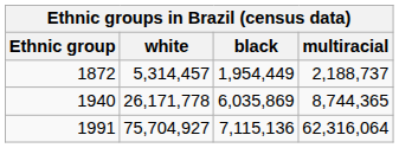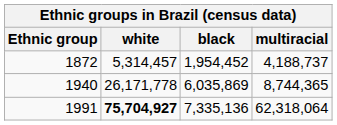1872 | black: 1,954,449 -> 1,954,452
1872 | multiracial: 2,188,737 -> 4,188,737
1991 | white: normal -> bold
1991 | black: 7,115,136 -> 7,335,136
1991 | multiracial: 62,316,064 -> 62,318,064
